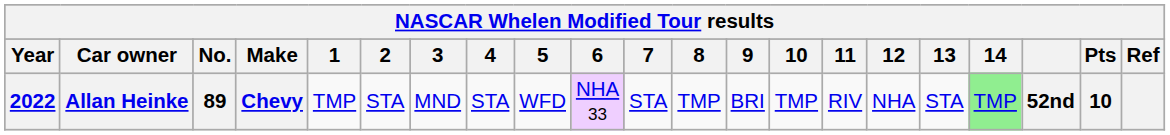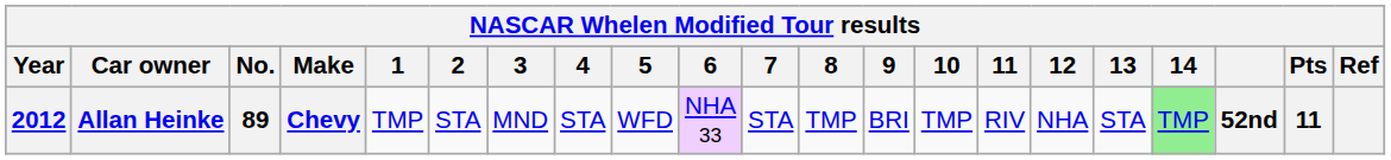Allan Heinke | Year: 2022 -> 2012
Allan Heinke | Pts: 10 -> 11
